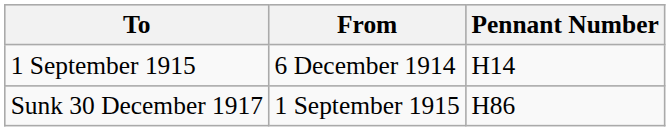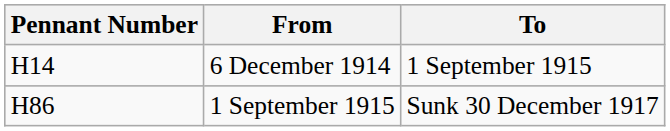columns swapped: Pennant Number <-> To
